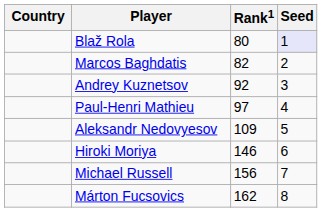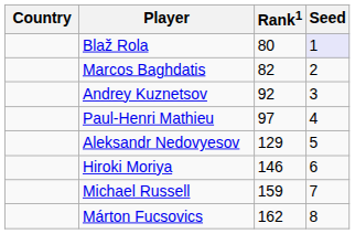Aleksandr Nedovyesov | Rank1: 109 -> 129
Michael Russell | Rank1: 156 -> 159
